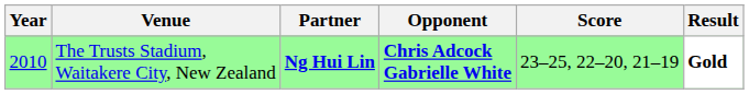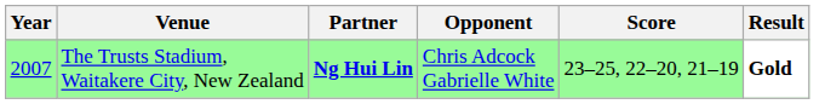The Trusts Stadium, Waitakere City, New Zealand | Year: 2010 -> 2007
The Trusts Stadium, Waitakere City, New Zealand | Opponent: bold -> normal
